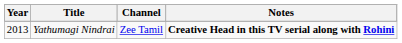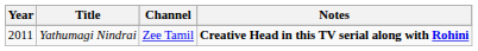Yathumagi Nindrai | Year: 2013 -> 2011
